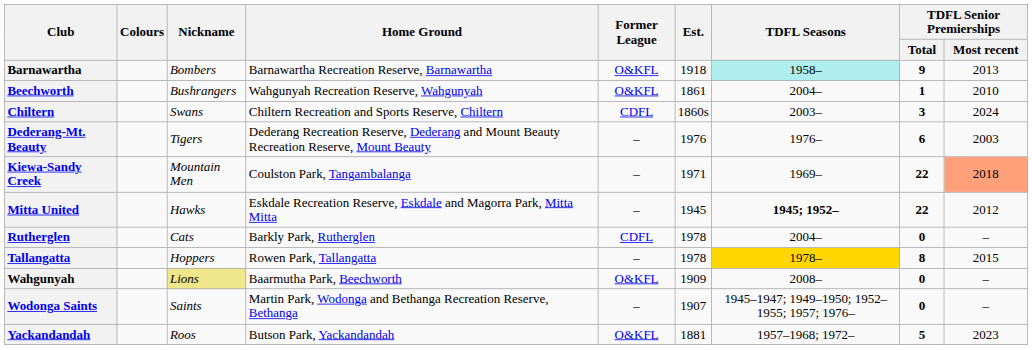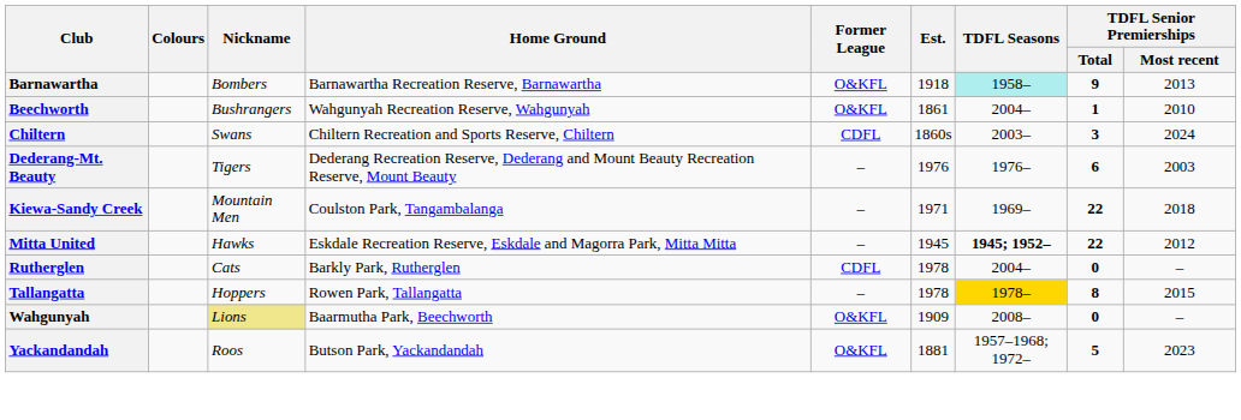Kiewa-Sandy Creek | TDFL Senior Premierships / Most recent: lightsalmon background -> no background
- row: Wodonga Saints | Saints | Martin Park, Wodonga and Bethanga Recreation Reserve, Bethanga | – | 1907 | 1945–1947; 1949–1950; 1952–1955; 1957; 1976– | 0 | –
